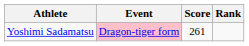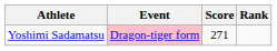Yoshimi Sadamatsu | Score: 261 -> 271
